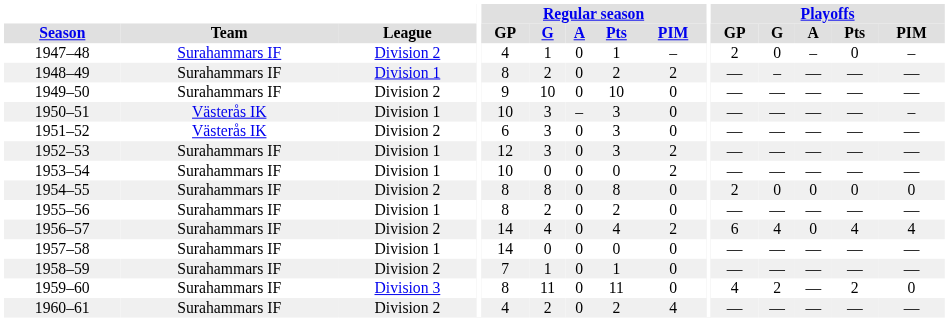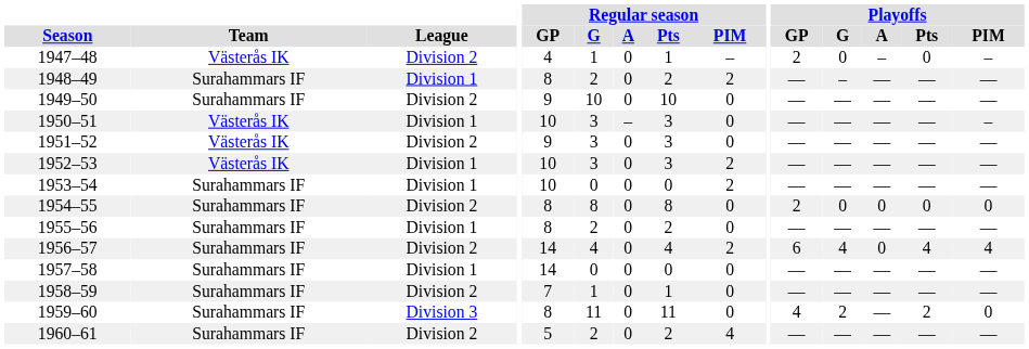1947–48 | Team: Surahammars IF -> Västerås IK
1951–52 | Regular season / GP: 6 -> 9
1952–53 | Team: Surahammars IF -> Västerås IK
1952–53 | Regular season / GP: 12 -> 10
1960–61 | Regular season / GP: 4 -> 5
